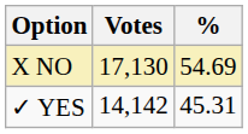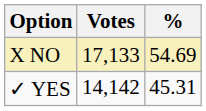X NO | Votes: 17,130 -> 17,133
